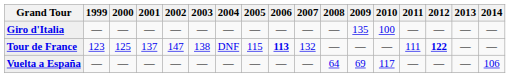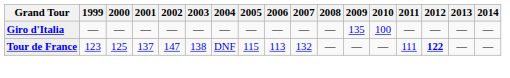Tour de France | 2006: bold -> normal
- row: Vuelta a España | — | — | — | — | — | — | — | — | — | 64 | 69 | 117 | — | — | — | 106
